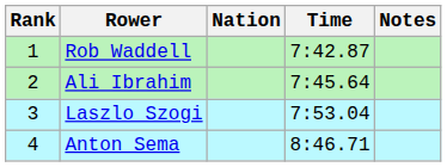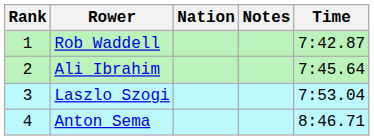columns swapped: Time <-> Notes
